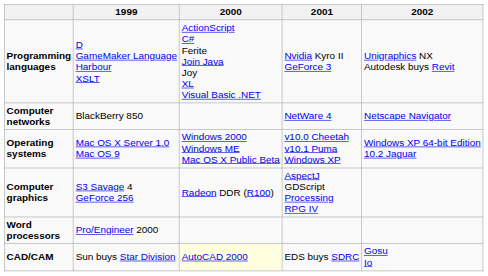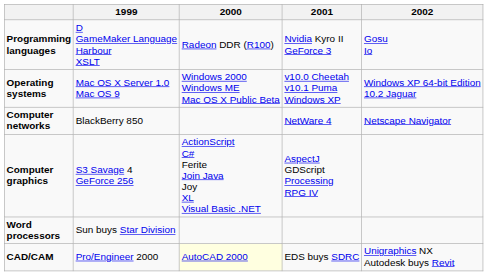Programming languages | 2000: ActionScript C# Ferite Join Java Joy XL Visual Basic .NET -> Radeon DDR (R100)
Programming languages | 2002: Unigraphics NX Autodesk buys Revit -> Gosu Io
rows swapped: Operating systems <-> Computer networks
Computer graphics | 2000: Radeon DDR (R100) -> ActionScript C# Ferite Join Java Joy XL Visual Basic .NET
Word processors | 1999: Pro/Engineer 2000 -> Sun buys Star Division
CAD/CAM | 1999: Sun buys Star Division -> Pro/Engineer 2000
CAD/CAM | 2002: Gosu Io -> Unigraphics NX Autodesk buys Revit
